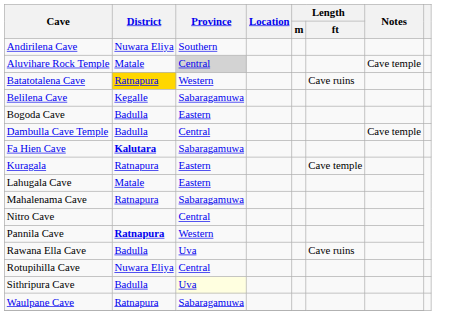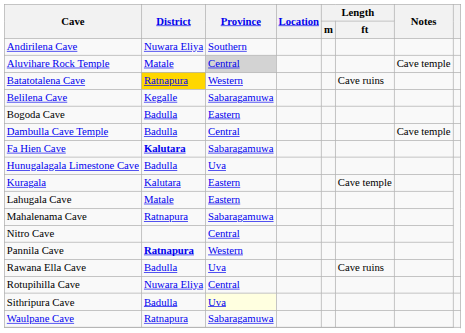+ row: Hunugalagala Limestone Cave | Badulla | Uva
Kuragala | District: Ratnapura -> Kalutara
